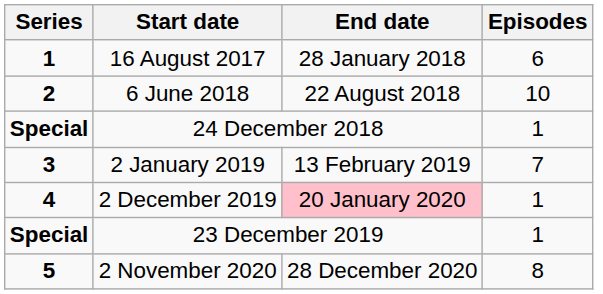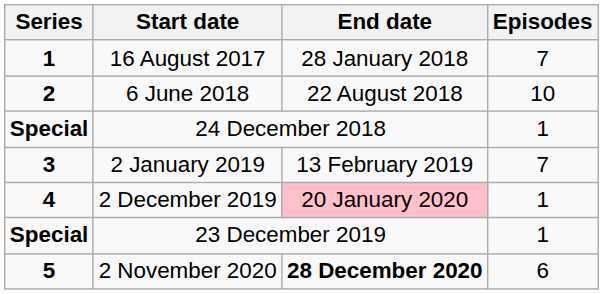16 August 2017 | Episodes: 6 -> 7
2 November 2020 | End date: normal -> bold
2 November 2020 | Episodes: 8 -> 6
